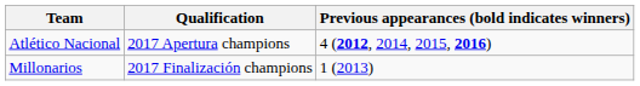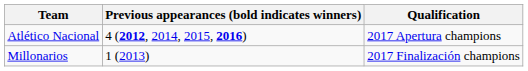columns swapped: Qualification <-> Previous appearances (bold indicates winners)
